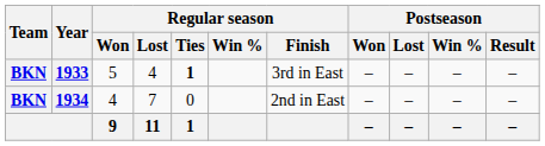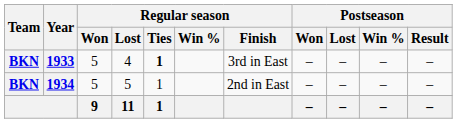1934 | Regular season / Won: 4 -> 5
1934 | Regular season / Lost: 7 -> 5
1934 | Regular season / Ties: 0 -> 1
